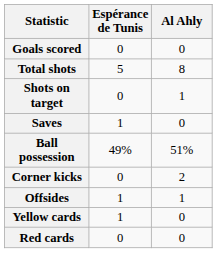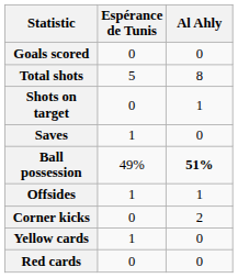Ball possession | Al Ahly: normal -> bold
rows swapped: Corner kicks <-> Offsides
